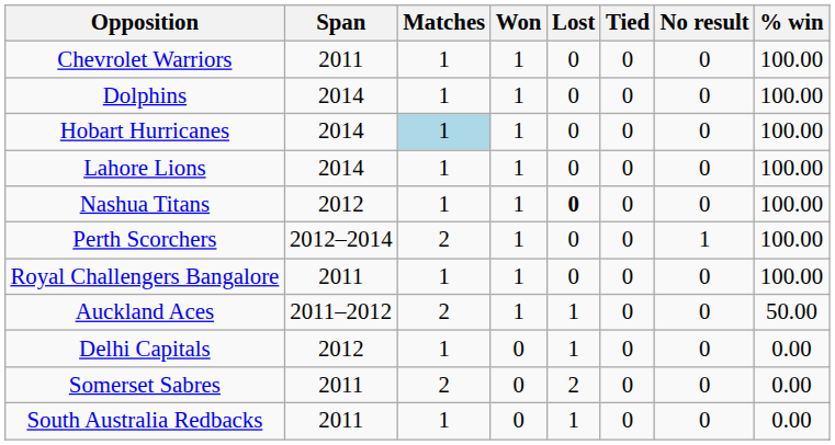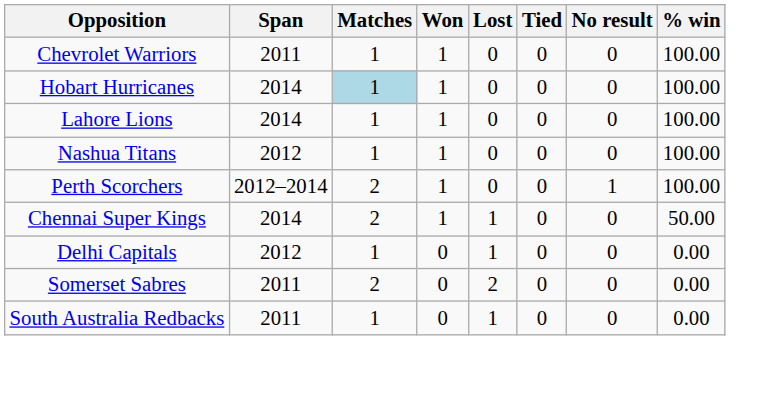- row: Dolphins | 2014 | 1 | 1 | 0 | 0 | 0 | 100.00
Nashua Titans | Lost: bold -> normal
- row: Royal Challengers Bangalore | 2011 | 1 | 1 | 0 | 0 | 0 | 100.00
- row: Auckland Aces | 2011–2012 | 2 | 1 | 1 | 0 | 0 | 50.00
+ row: Chennai Super Kings | 2014 | 2 | 1 | 1 | 0 | 0 | 50.00
